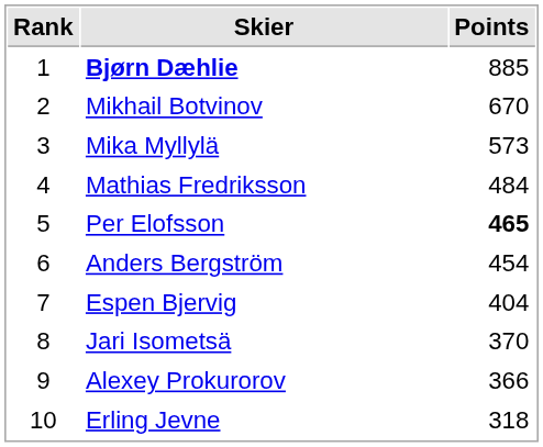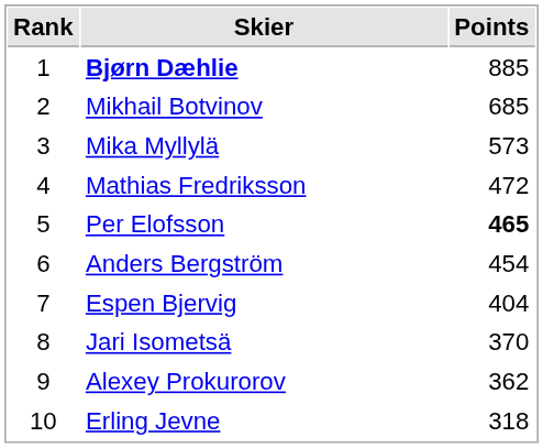Mikhail Botvinov | Points: 670 -> 685
Mathias Fredriksson | Points: 484 -> 472
Alexey Prokurorov | Points: 366 -> 362
